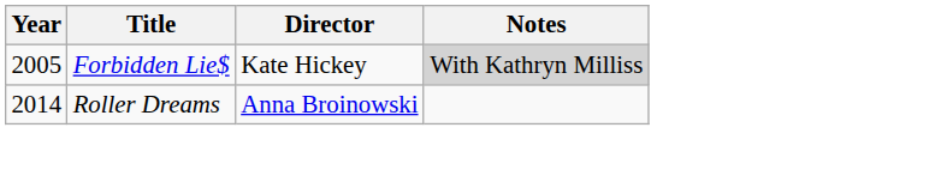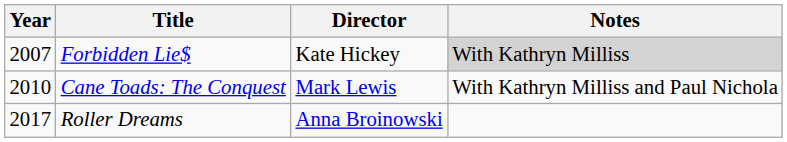Forbidden Lie$ | Year: 2005 -> 2007
+ row: 2010 | Cane Toads: The Conquest | Mark Lewis | With Kathryn Milliss and Paul Nichola
Roller Dreams | Year: 2014 -> 2017
